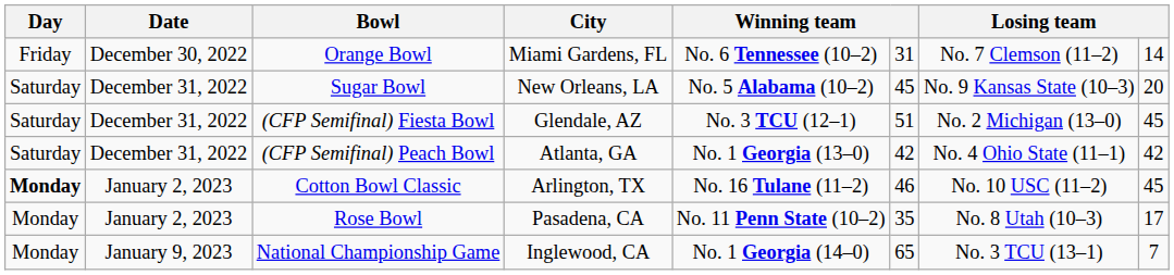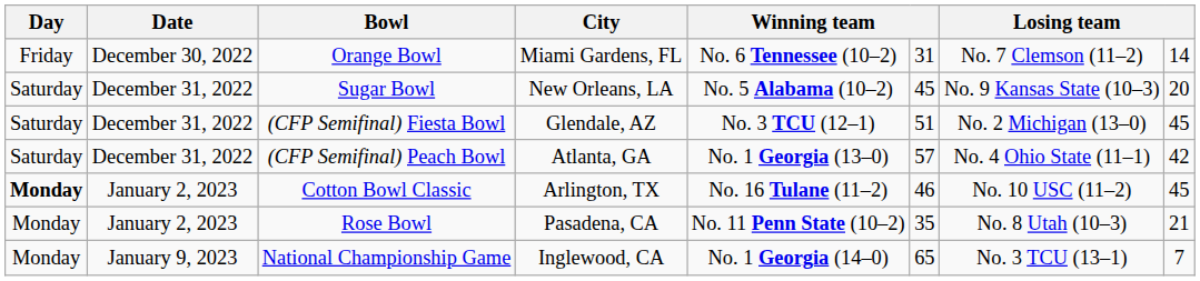(CFP Semifinal) Peach Bowl | column 6: 42 -> 57
Rose Bowl | column 8: 17 -> 21
